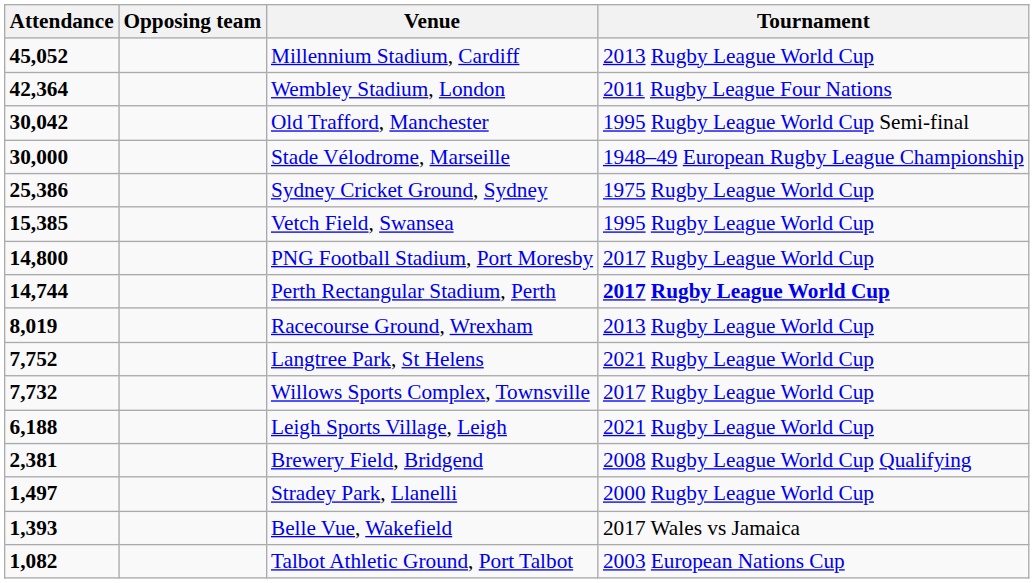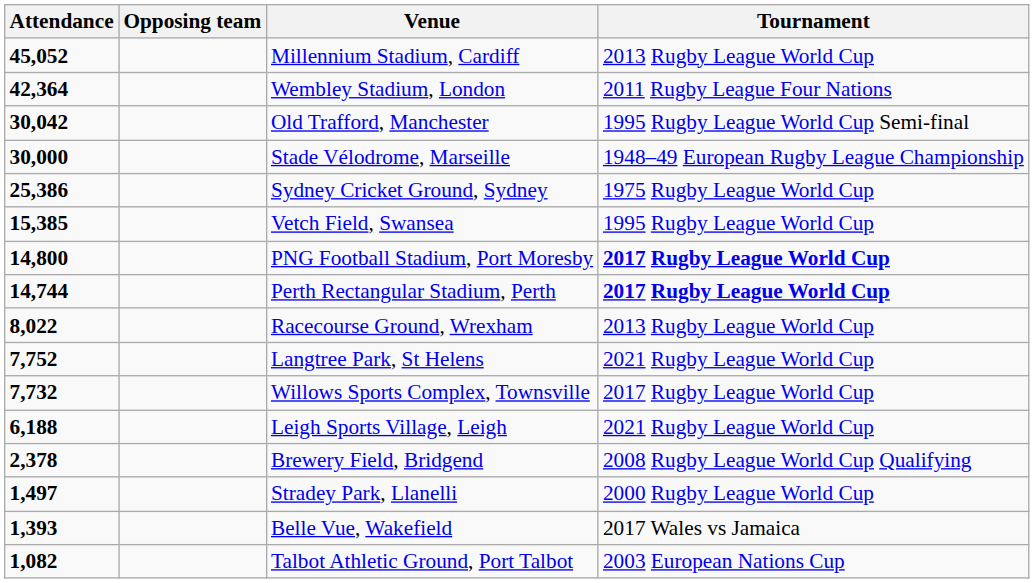PNG Football Stadium, Port Moresby | Tournament: normal -> bold
Racecourse Ground, Wrexham | Attendance: 8,019 -> 8,022
Brewery Field, Bridgend | Attendance: 2,381 -> 2,378
